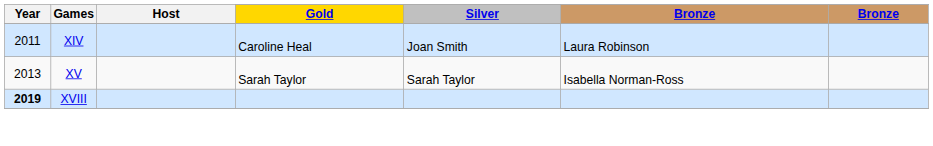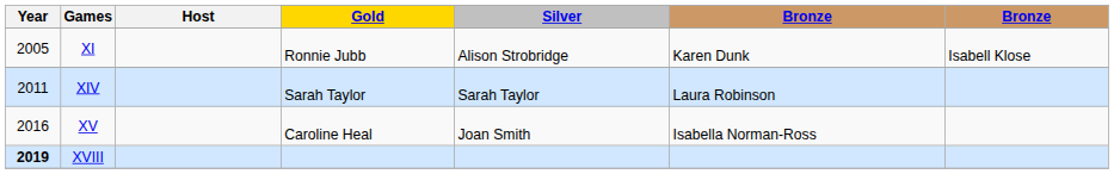+ row: 2005 | XI | Ronnie Jubb | Alison Strobridge | Karen Dunk | Isabell Klose
XIV | Gold: Caroline Heal -> Sarah Taylor
XIV | Silver: Joan Smith -> Sarah Taylor
XV | Year: 2013 -> 2016
XV | Gold: Sarah Taylor -> Caroline Heal
XV | Silver: Sarah Taylor -> Joan Smith
